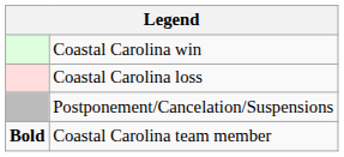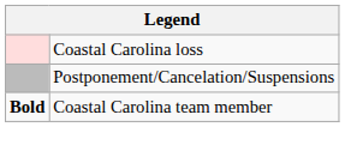- row: Coastal Carolina win
